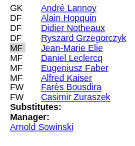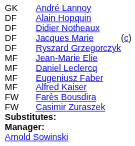+ row: DF | Jacques Marie | (c)
Jean-Marie Elie | column 1: lightgrey background -> no background
